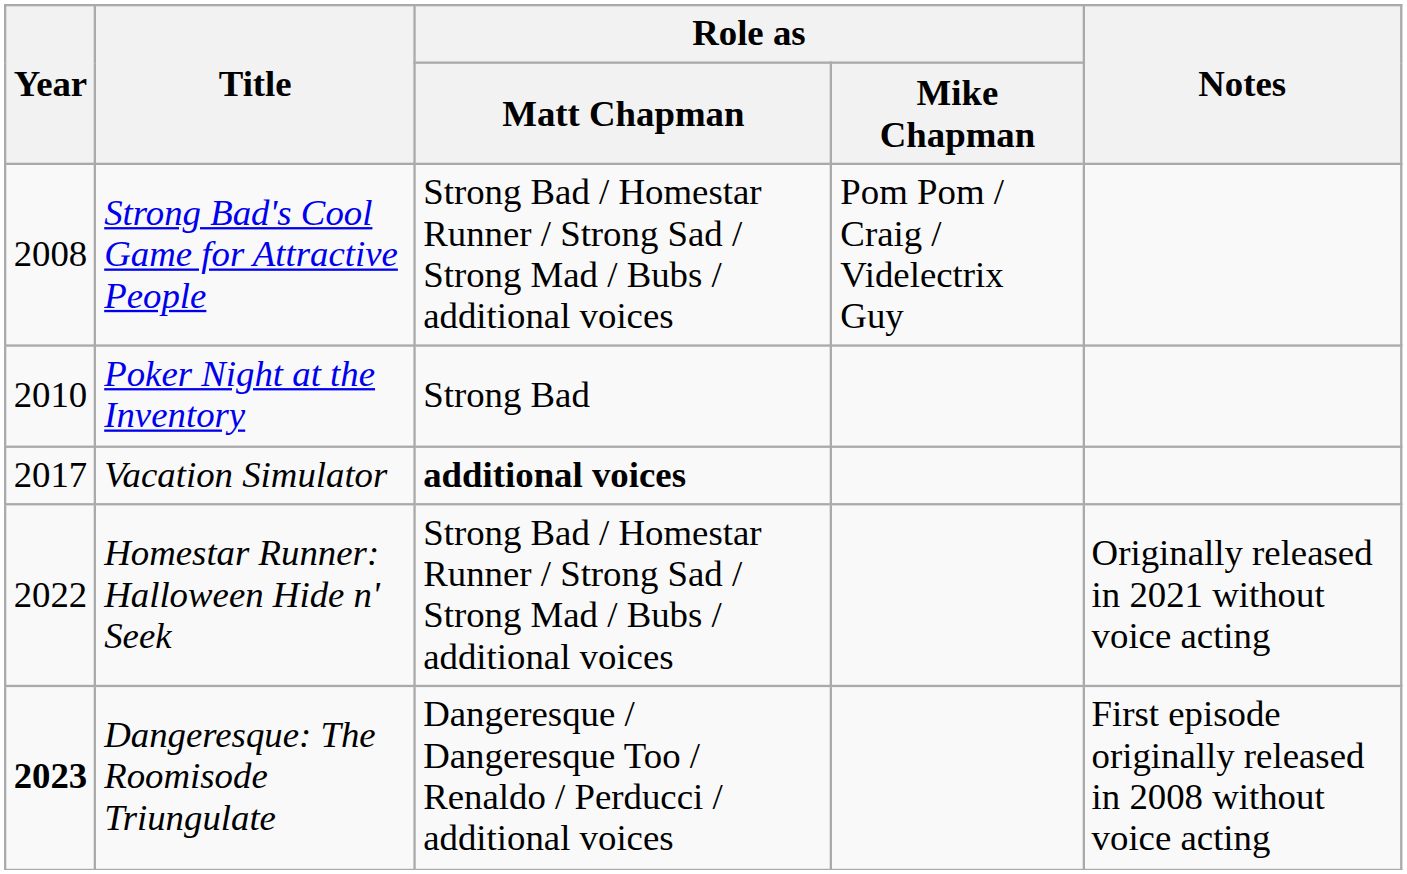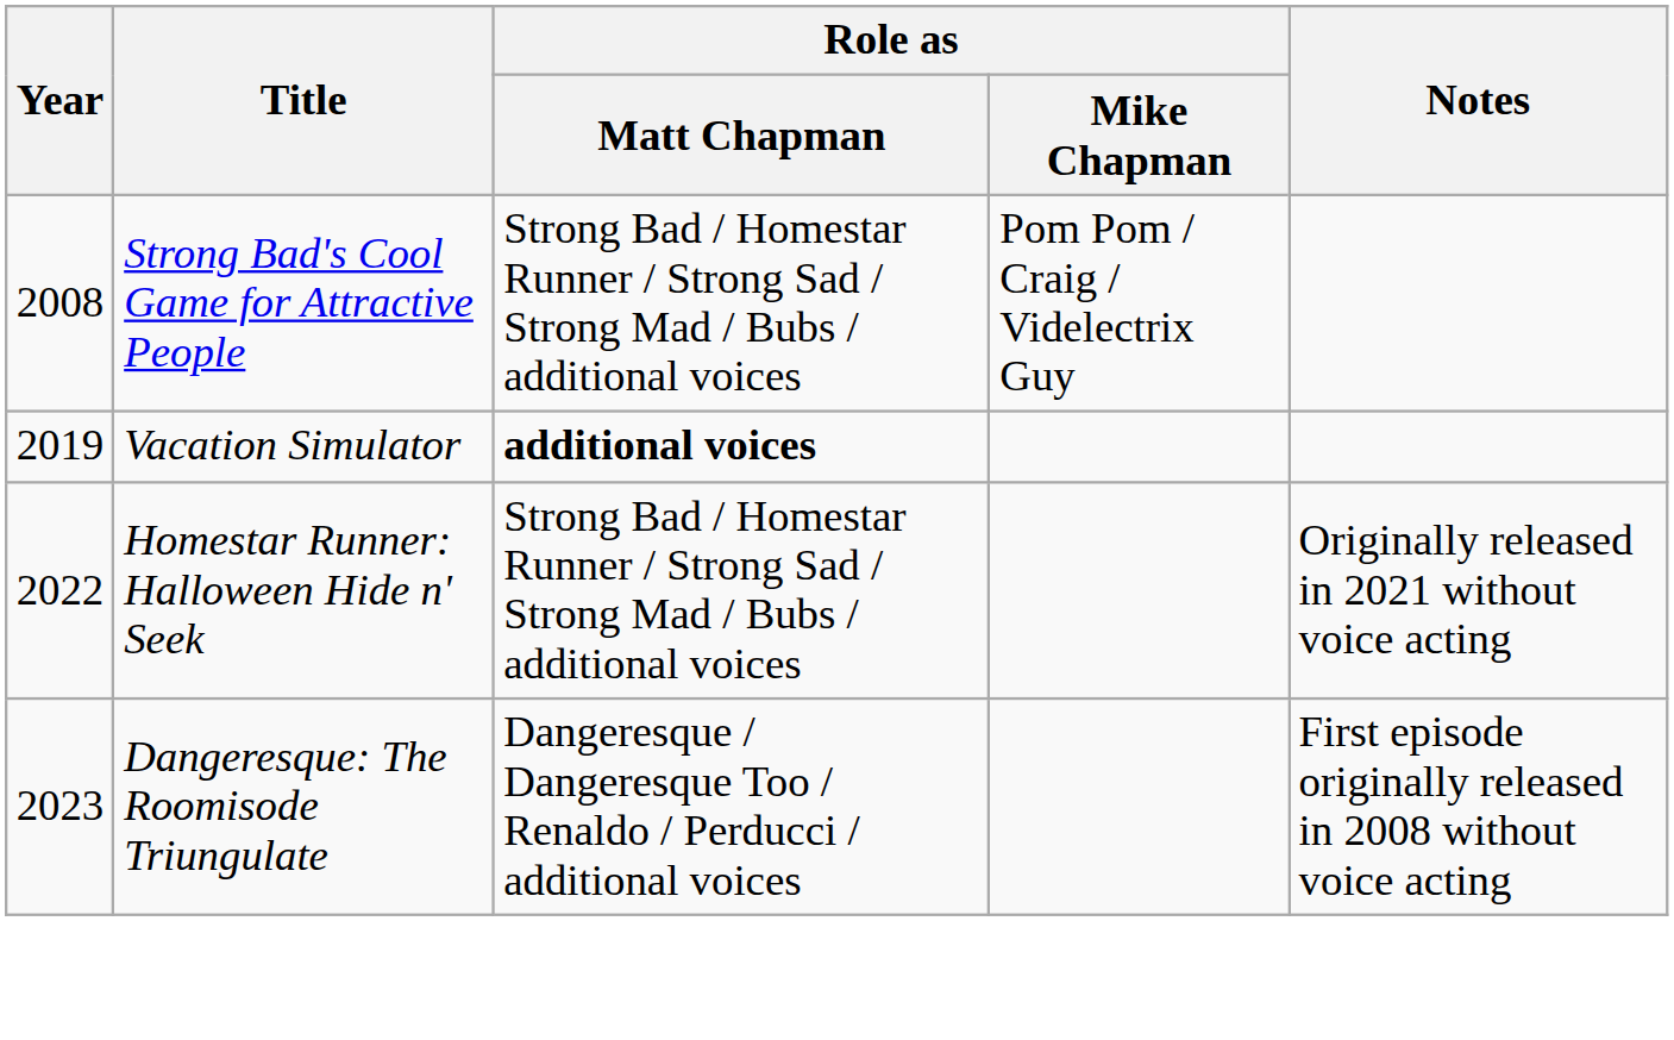- row: 2010 | Poker Night at the Inventory | Strong Bad
Vacation Simulator | Year: 2017 -> 2019
Dangeresque: The Roomisode Triungulate | Year: bold -> normal
